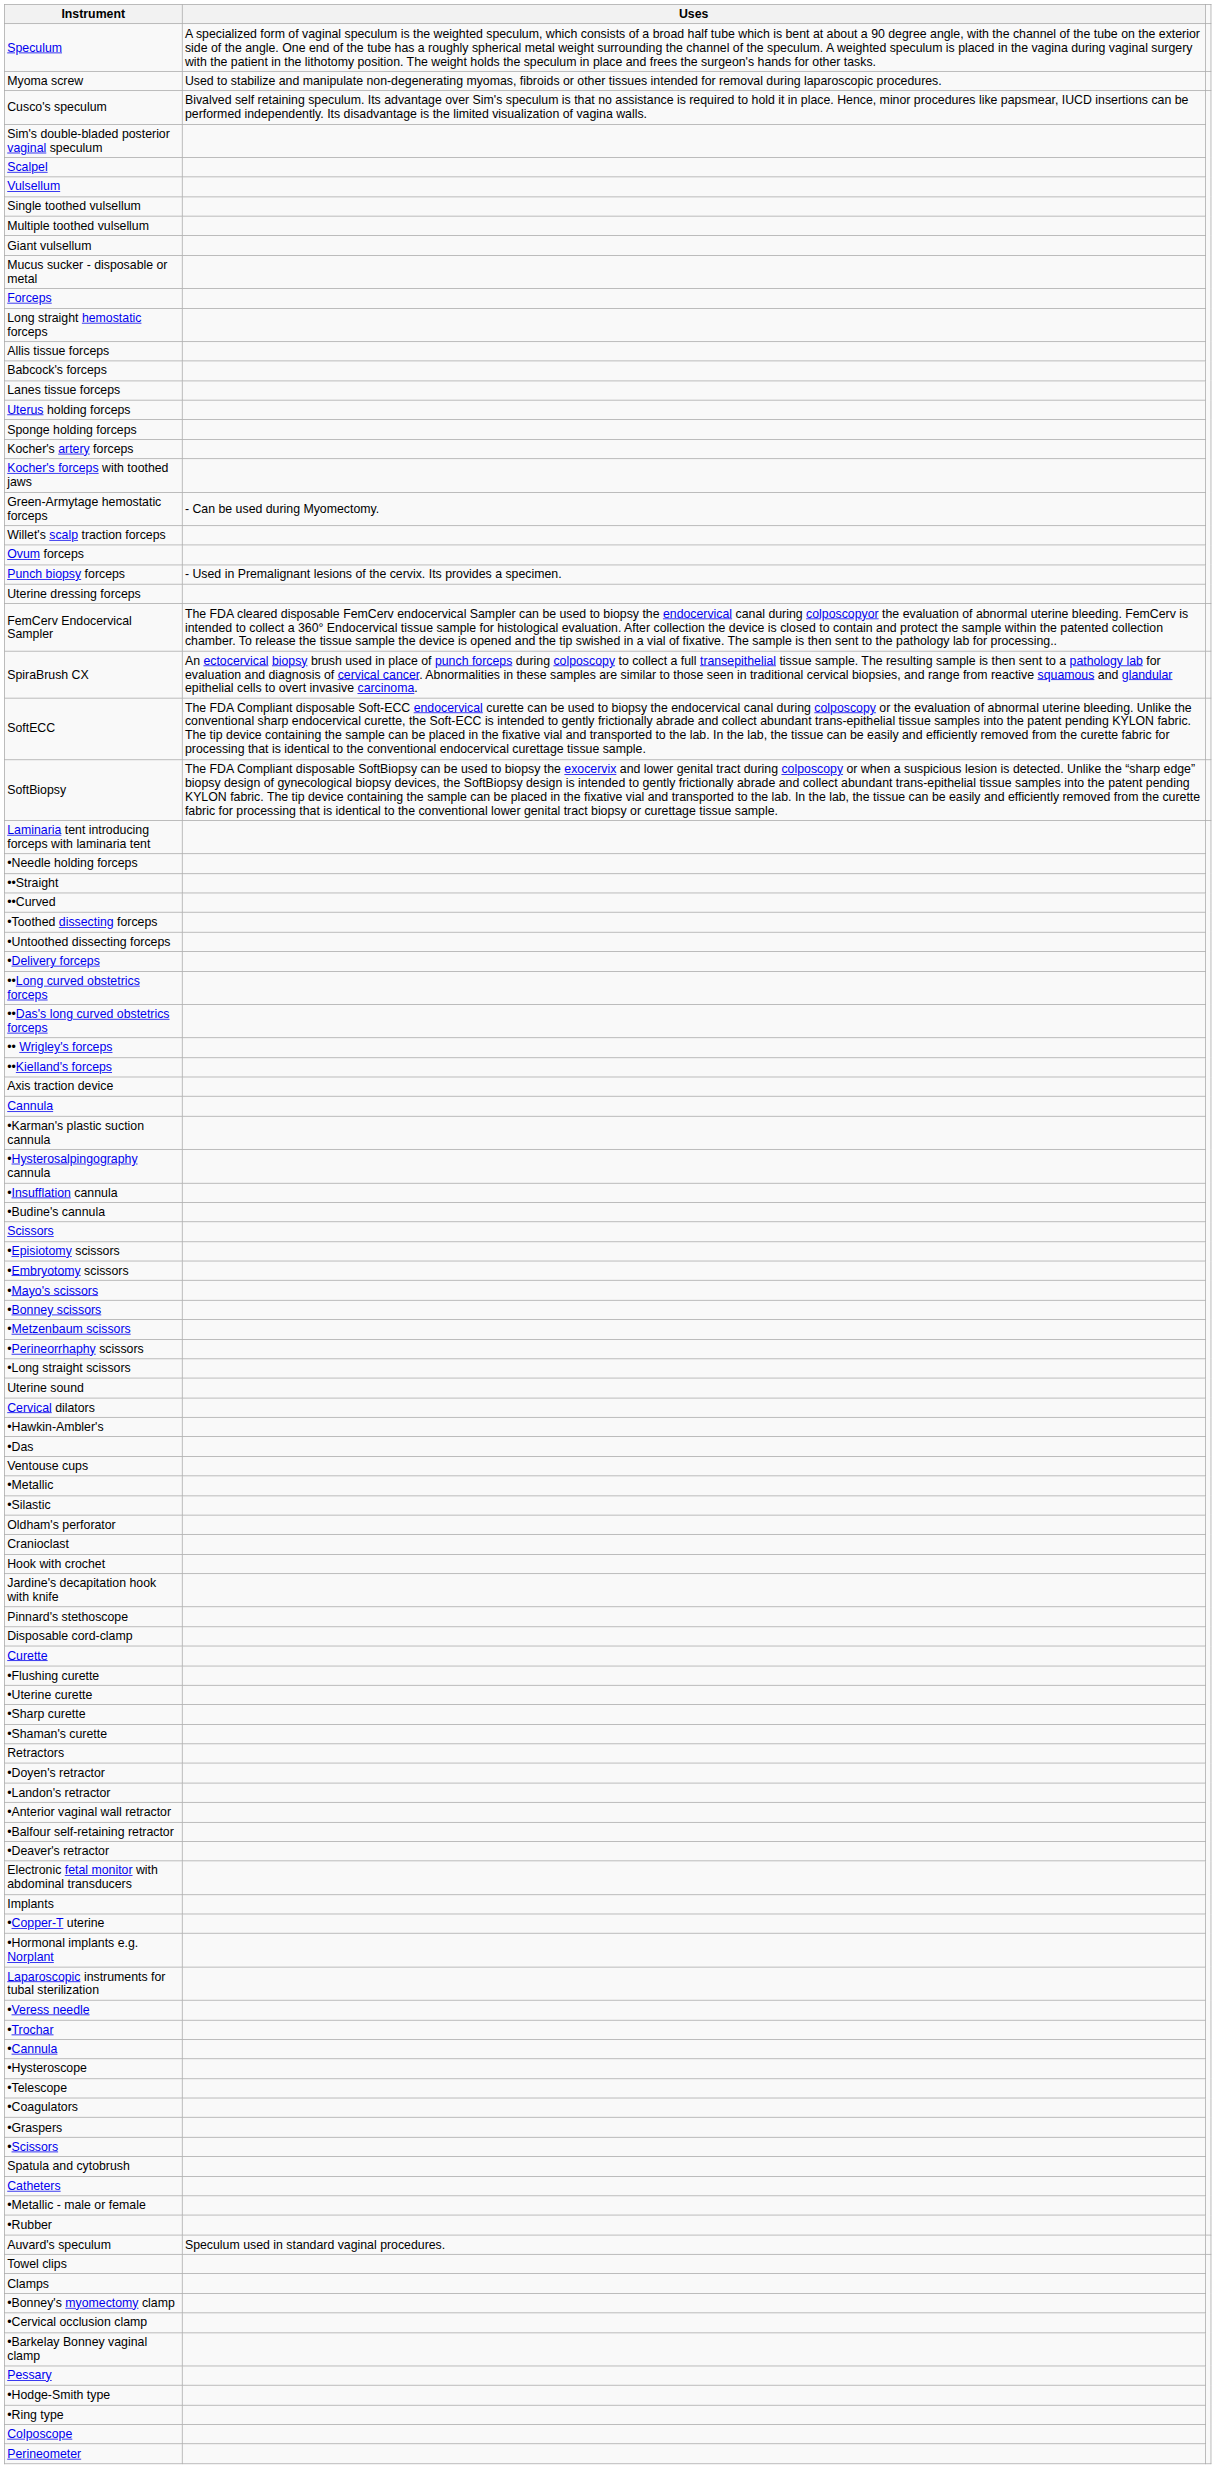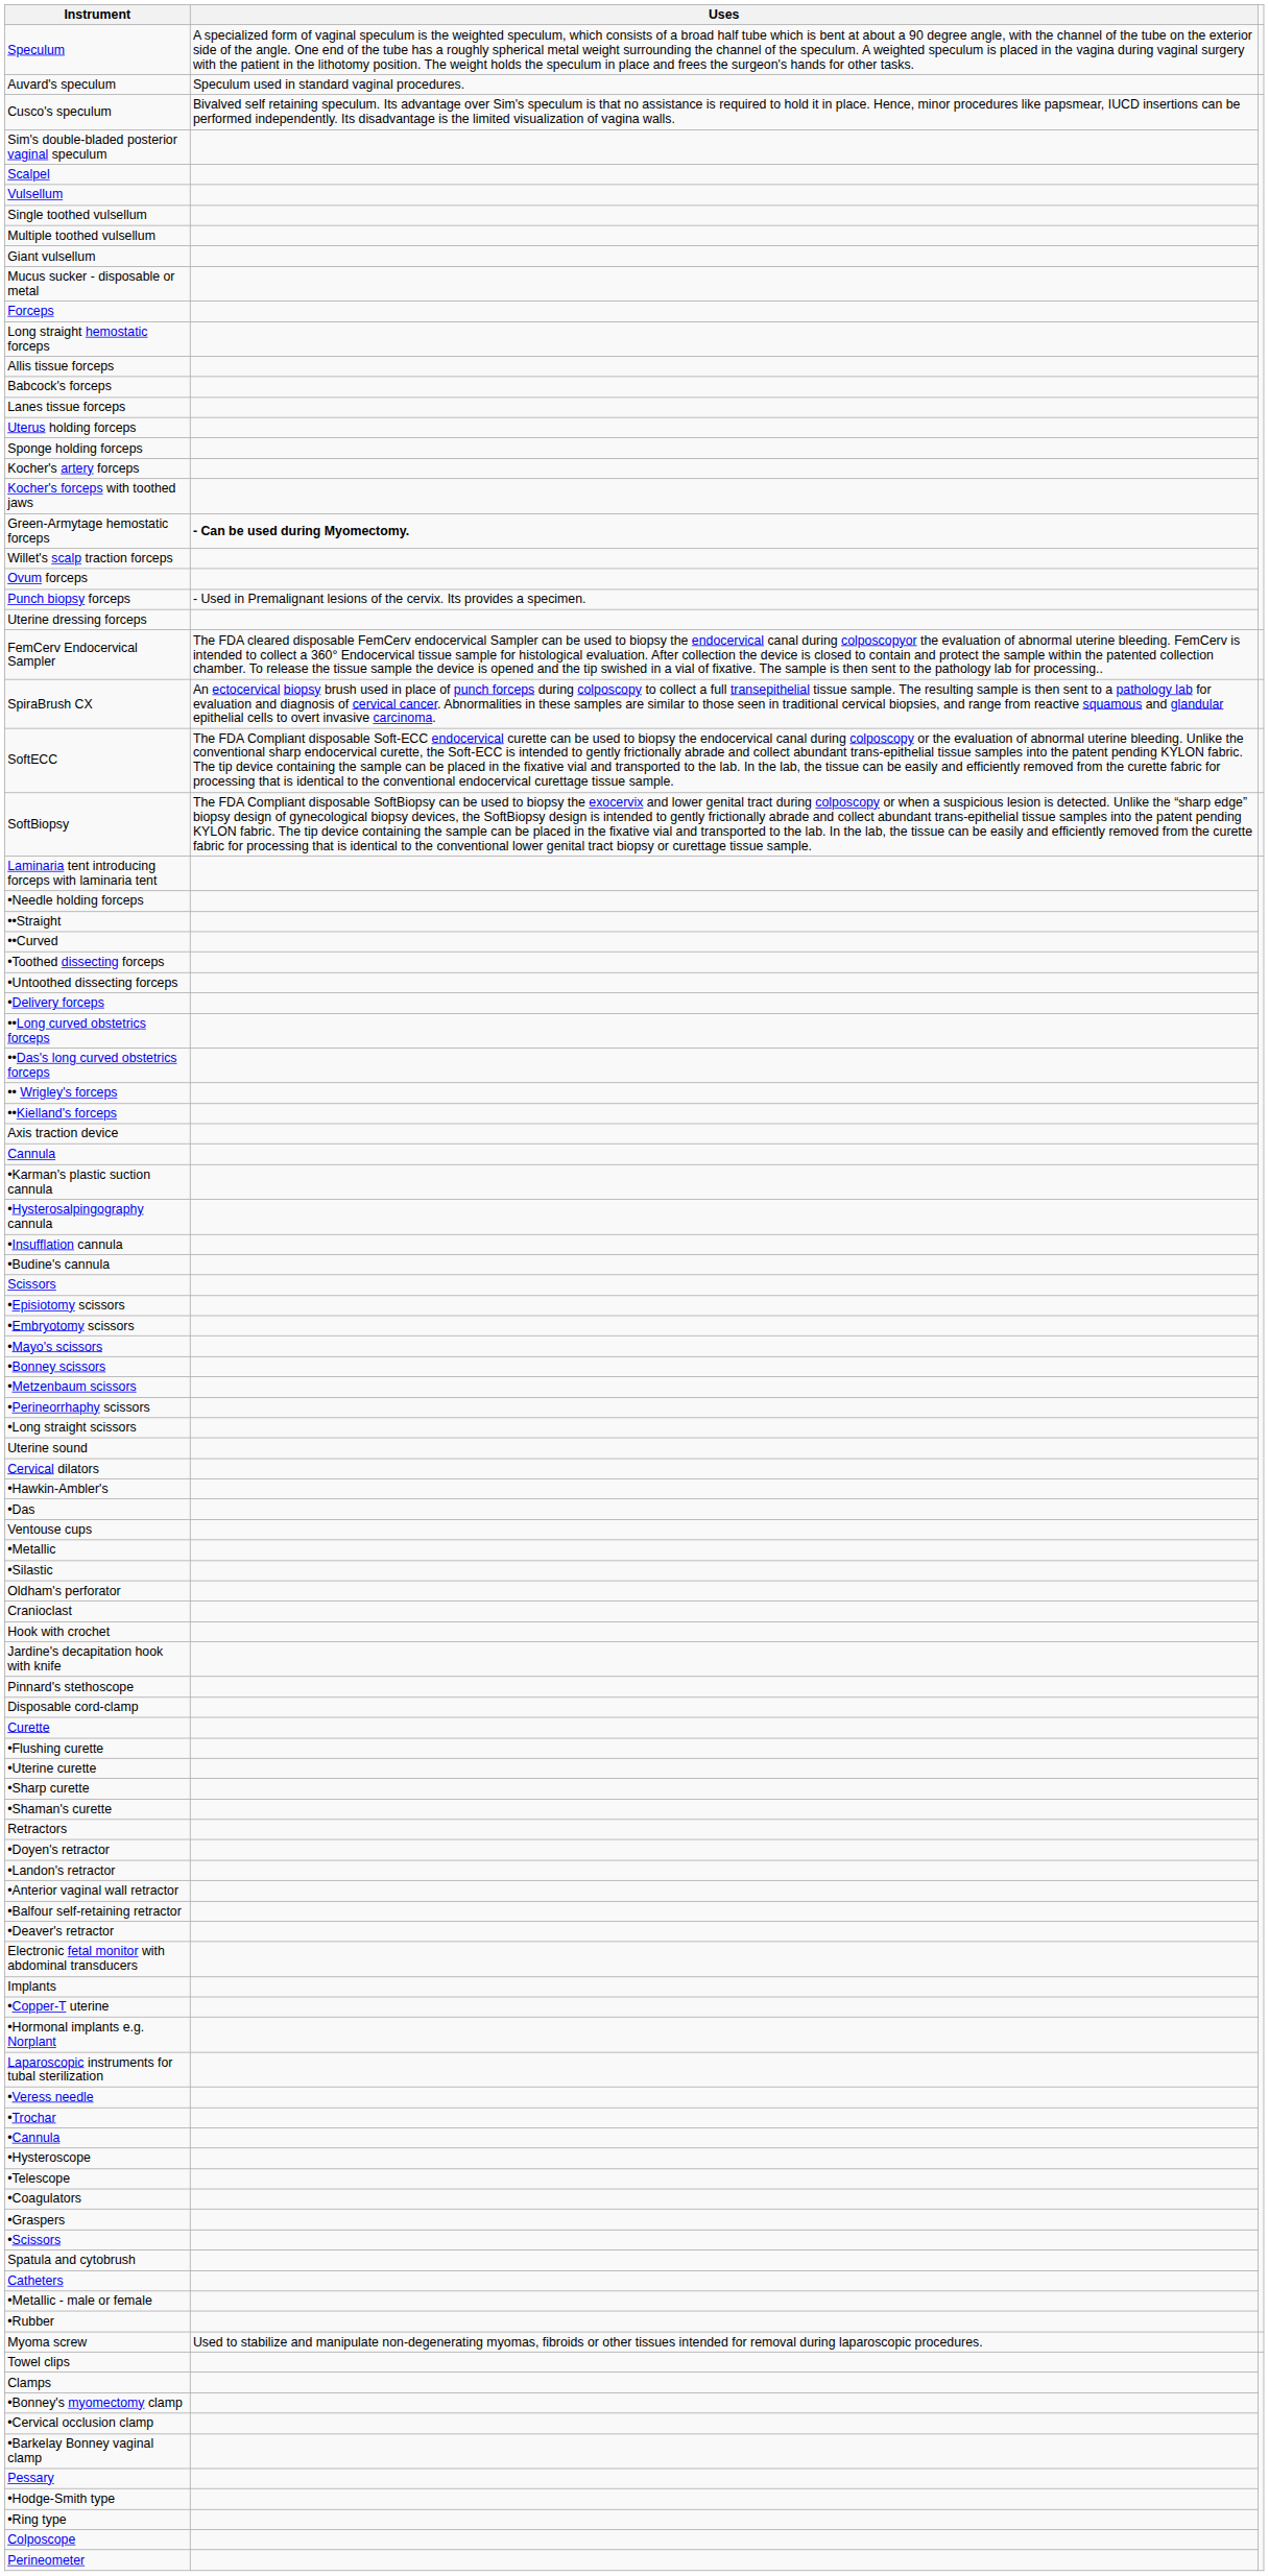rows swapped: Auvard's speculum <-> Myoma screw
Green-Armytage hemostatic forceps | Uses: normal -> bold
